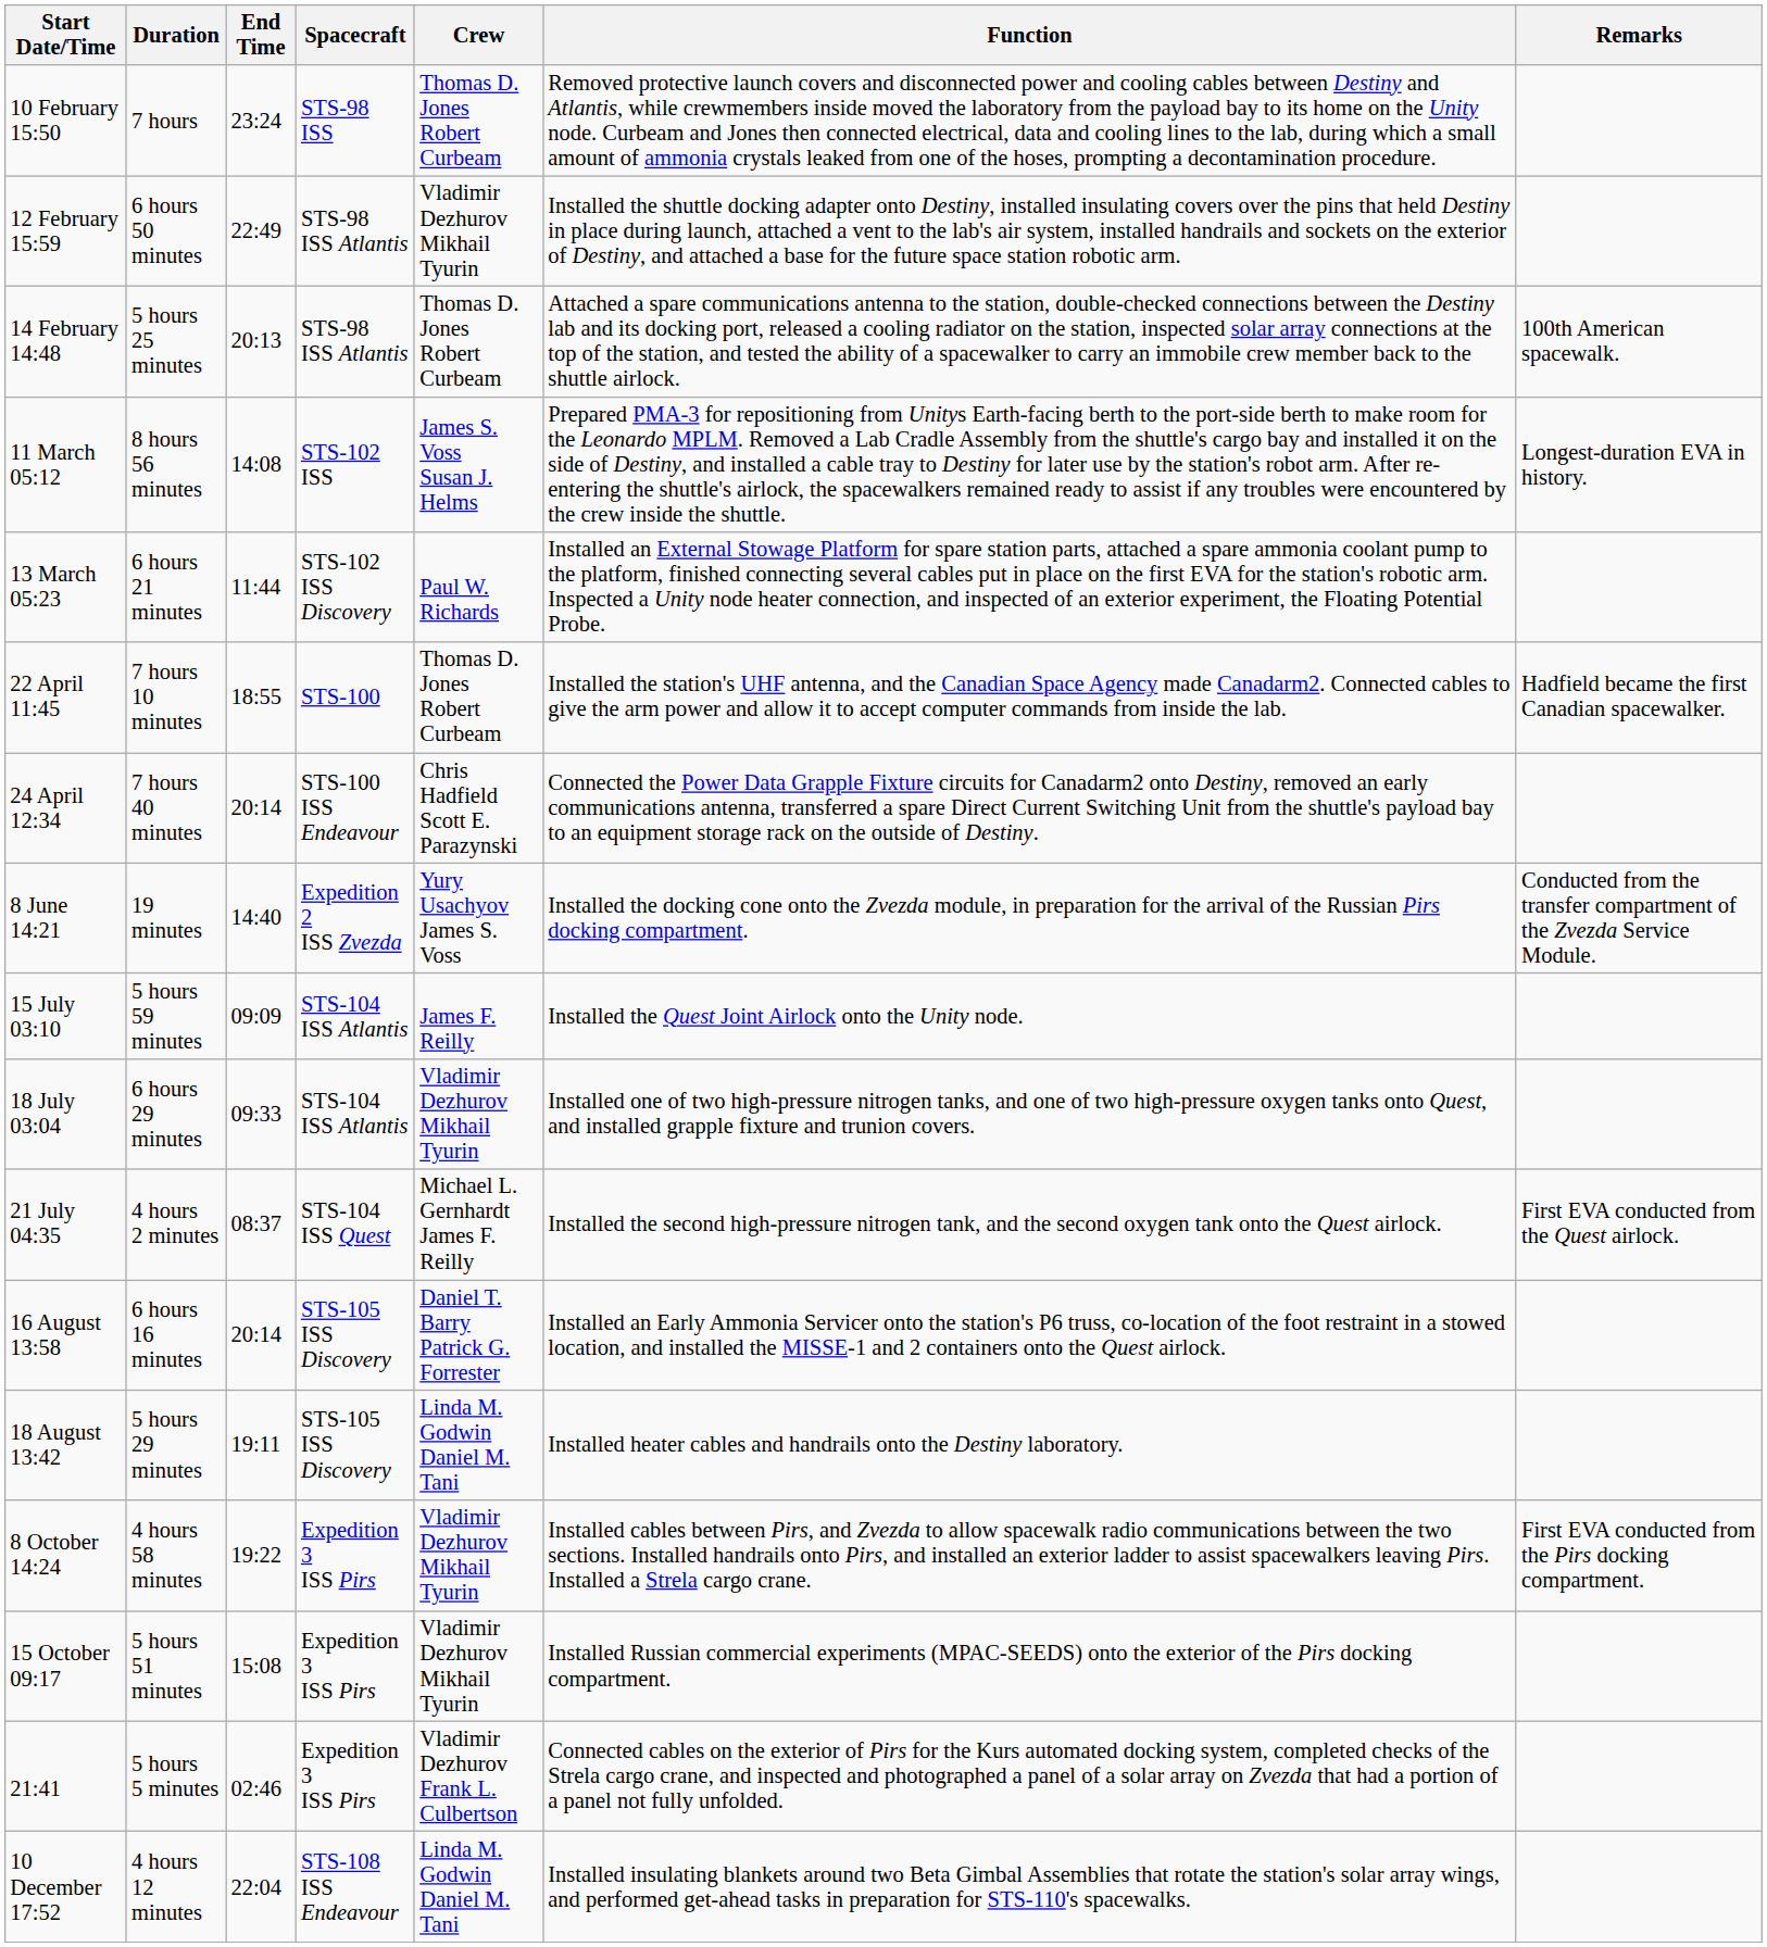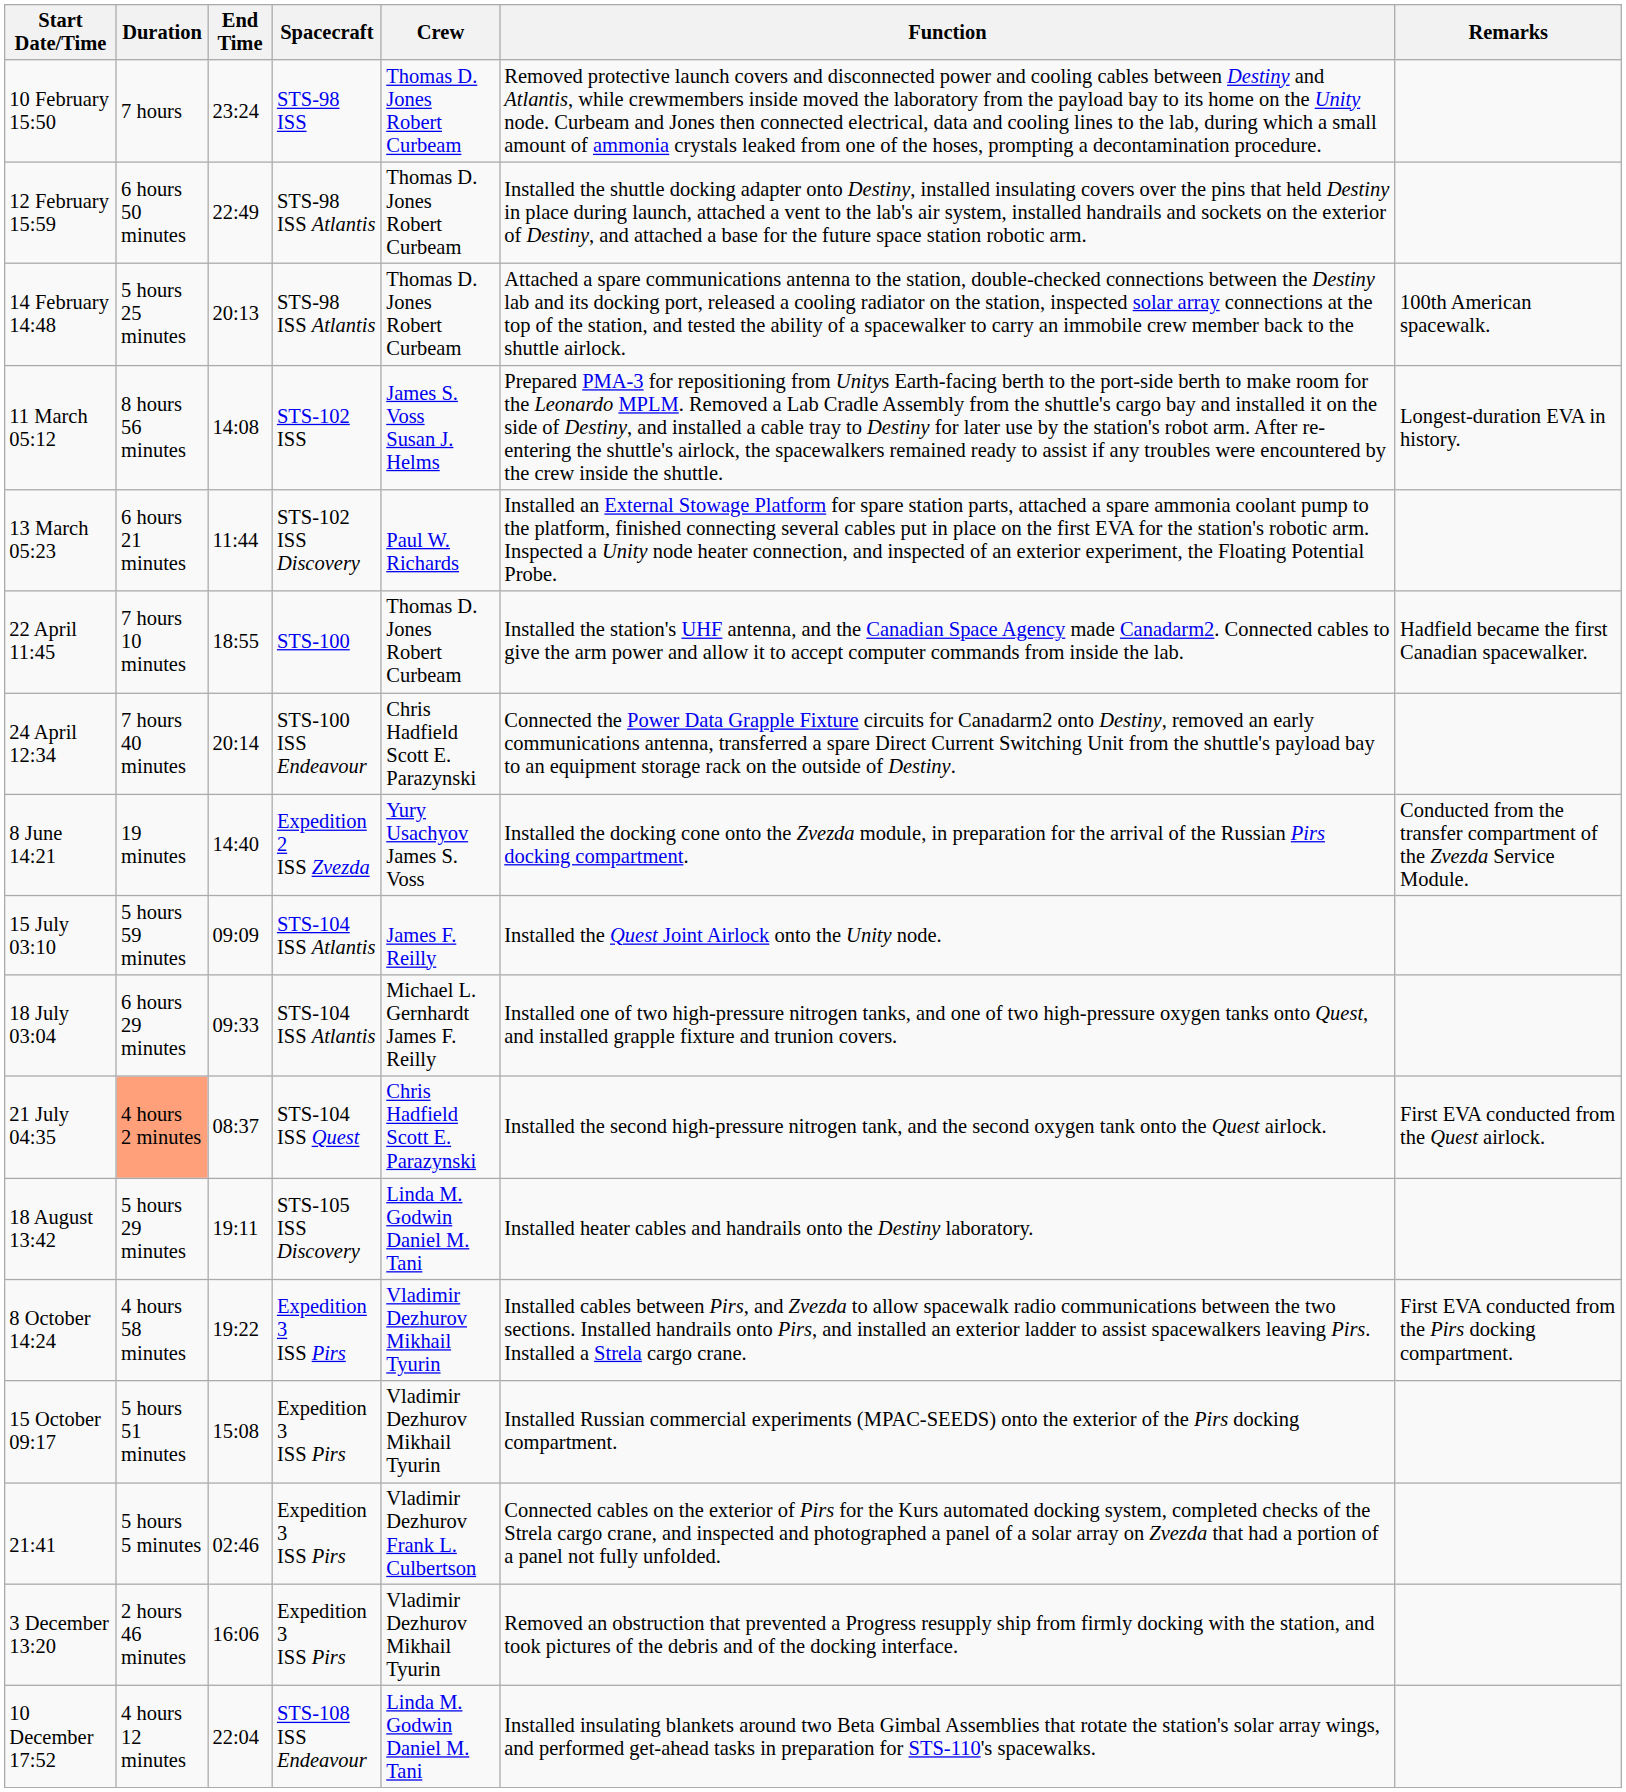12 February 15:59 | Crew: Vladimir Dezhurov Mikhail Tyurin -> Thomas D. Jones Robert Curbeam
18 July 03:04 | Crew: Vladimir Dezhurov Mikhail Tyurin -> Michael L. Gernhardt James F. Reilly
21 July 04:35 | Duration: no background -> lightsalmon background
21 July 04:35 | Crew: Michael L. Gernhardt James F. Reilly -> Chris Hadfield Scott E. Parazynski
- row: 16 August 13:58 | 6 hours 16 minutes | 20:14 | STS-105 ISS Discovery | Daniel T. Barry Patrick G. Forrester | Installed an Early Ammonia Servicer onto the station's P6 truss, co-location of the foot restraint in a stowed location, and installed the MISSE-1 and 2 containers onto the Quest airlock.
+ row: 3 December 13:20 | 2 hours 46 minutes | 16:06 | Expedition 3 ISS Pirs | Vladimir Dezhurov Mikhail Tyurin | Removed an obstruction that prevented a Progress resupply ship from firmly docking with the station, and took pictures of the debris and of the docking interface.
